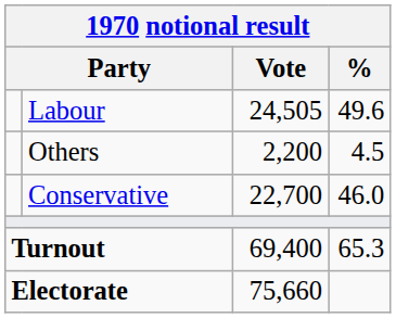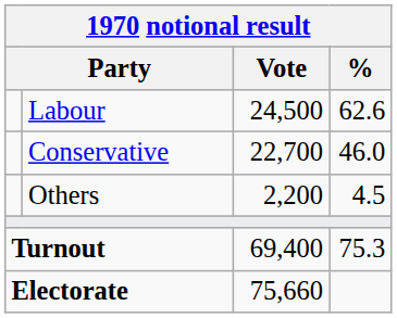Labour | Vote: 24,505 -> 24,500
Labour | %: 49.6 -> 62.6
rows swapped: Conservative <-> Others
Turnout | %: 65.3 -> 75.3
